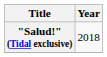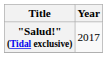"Salud!" (Tidal exclusive) | Year: 2018 -> 2017
